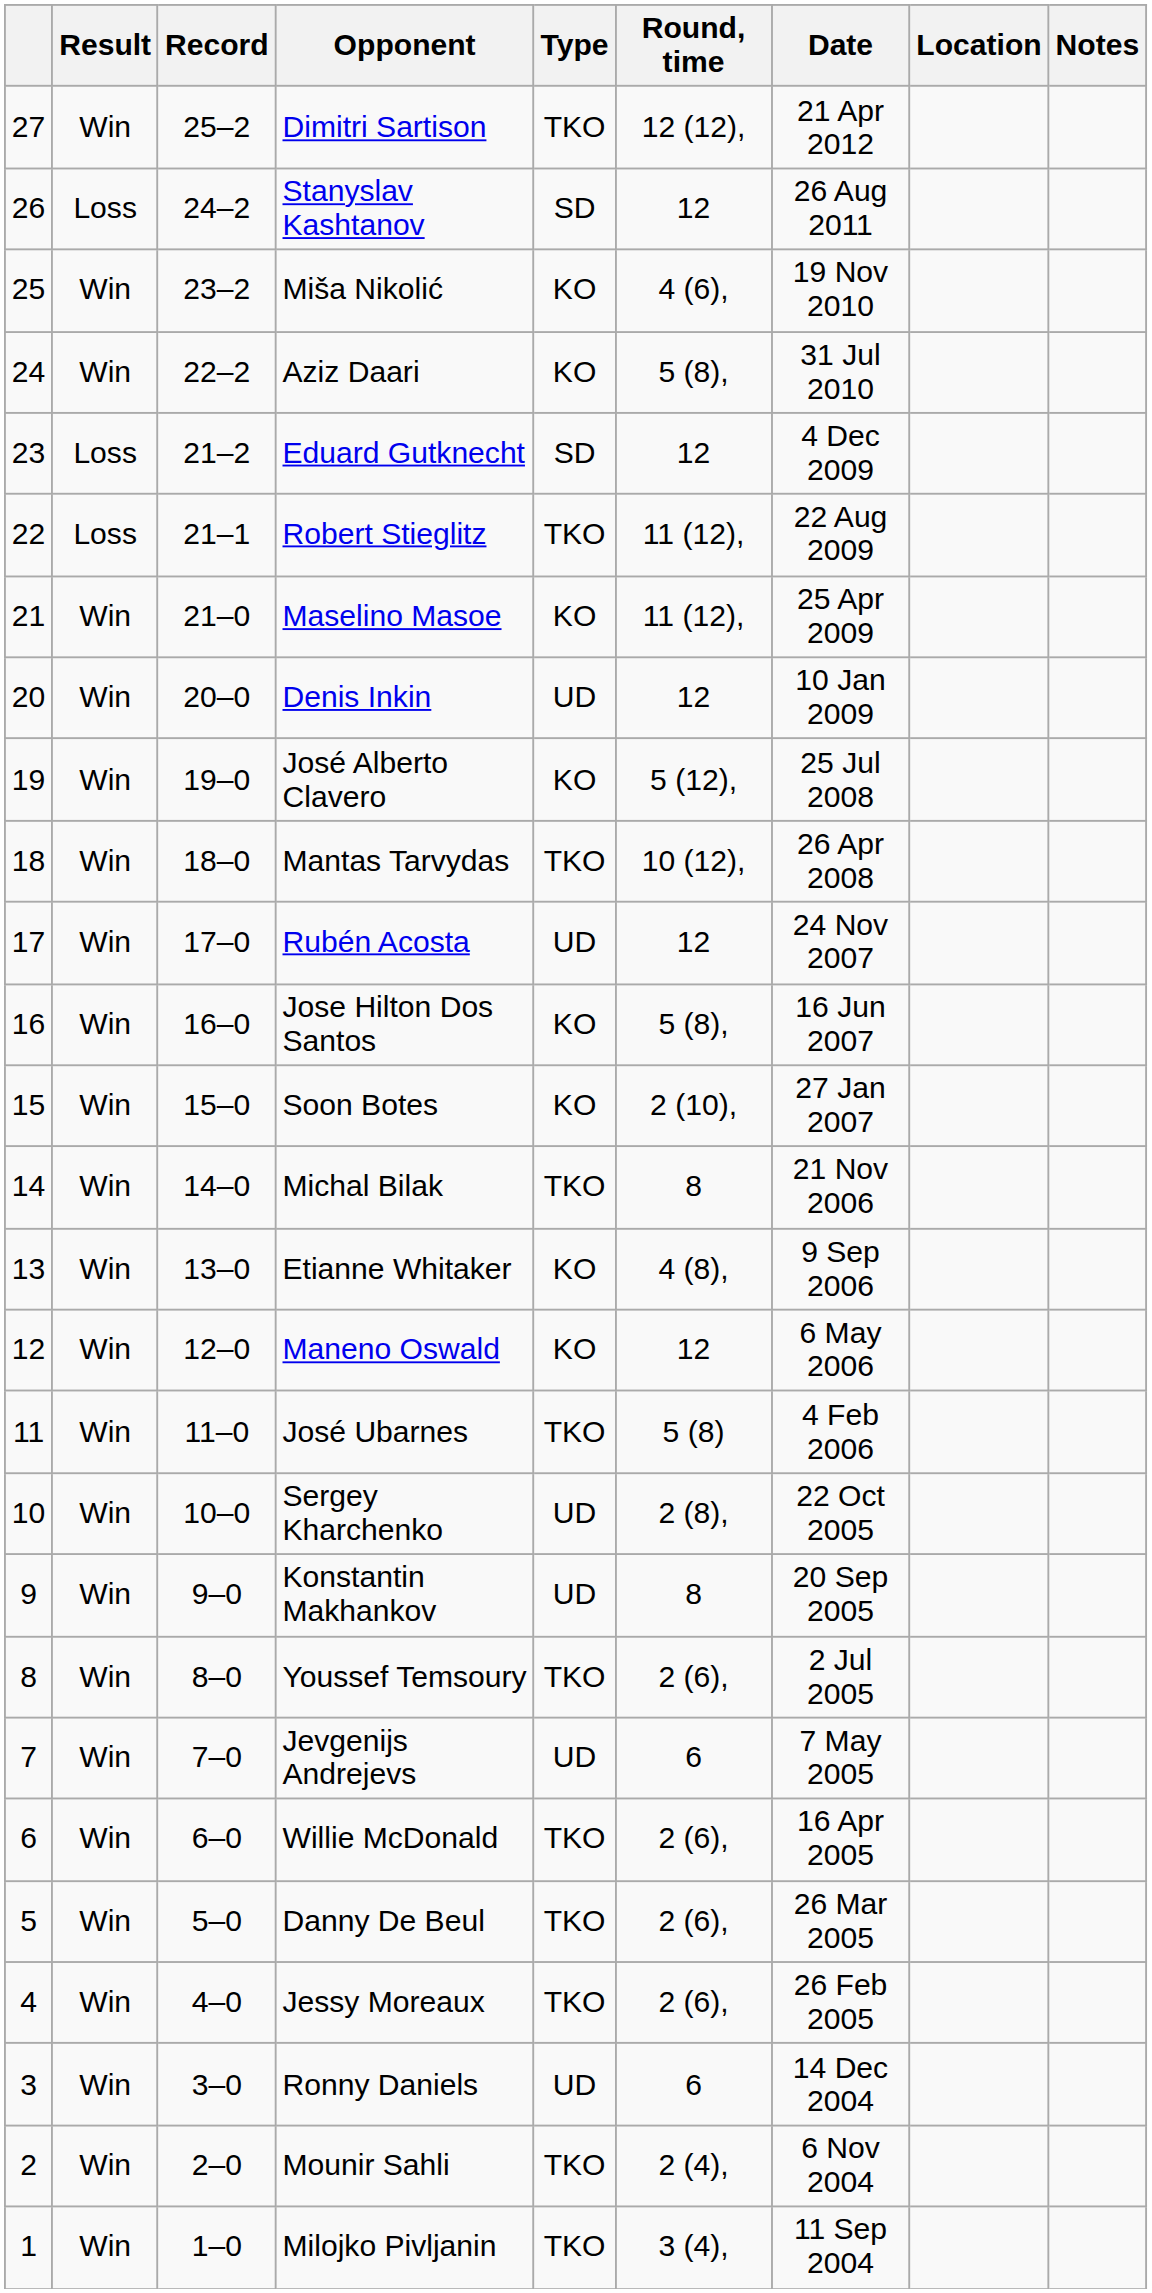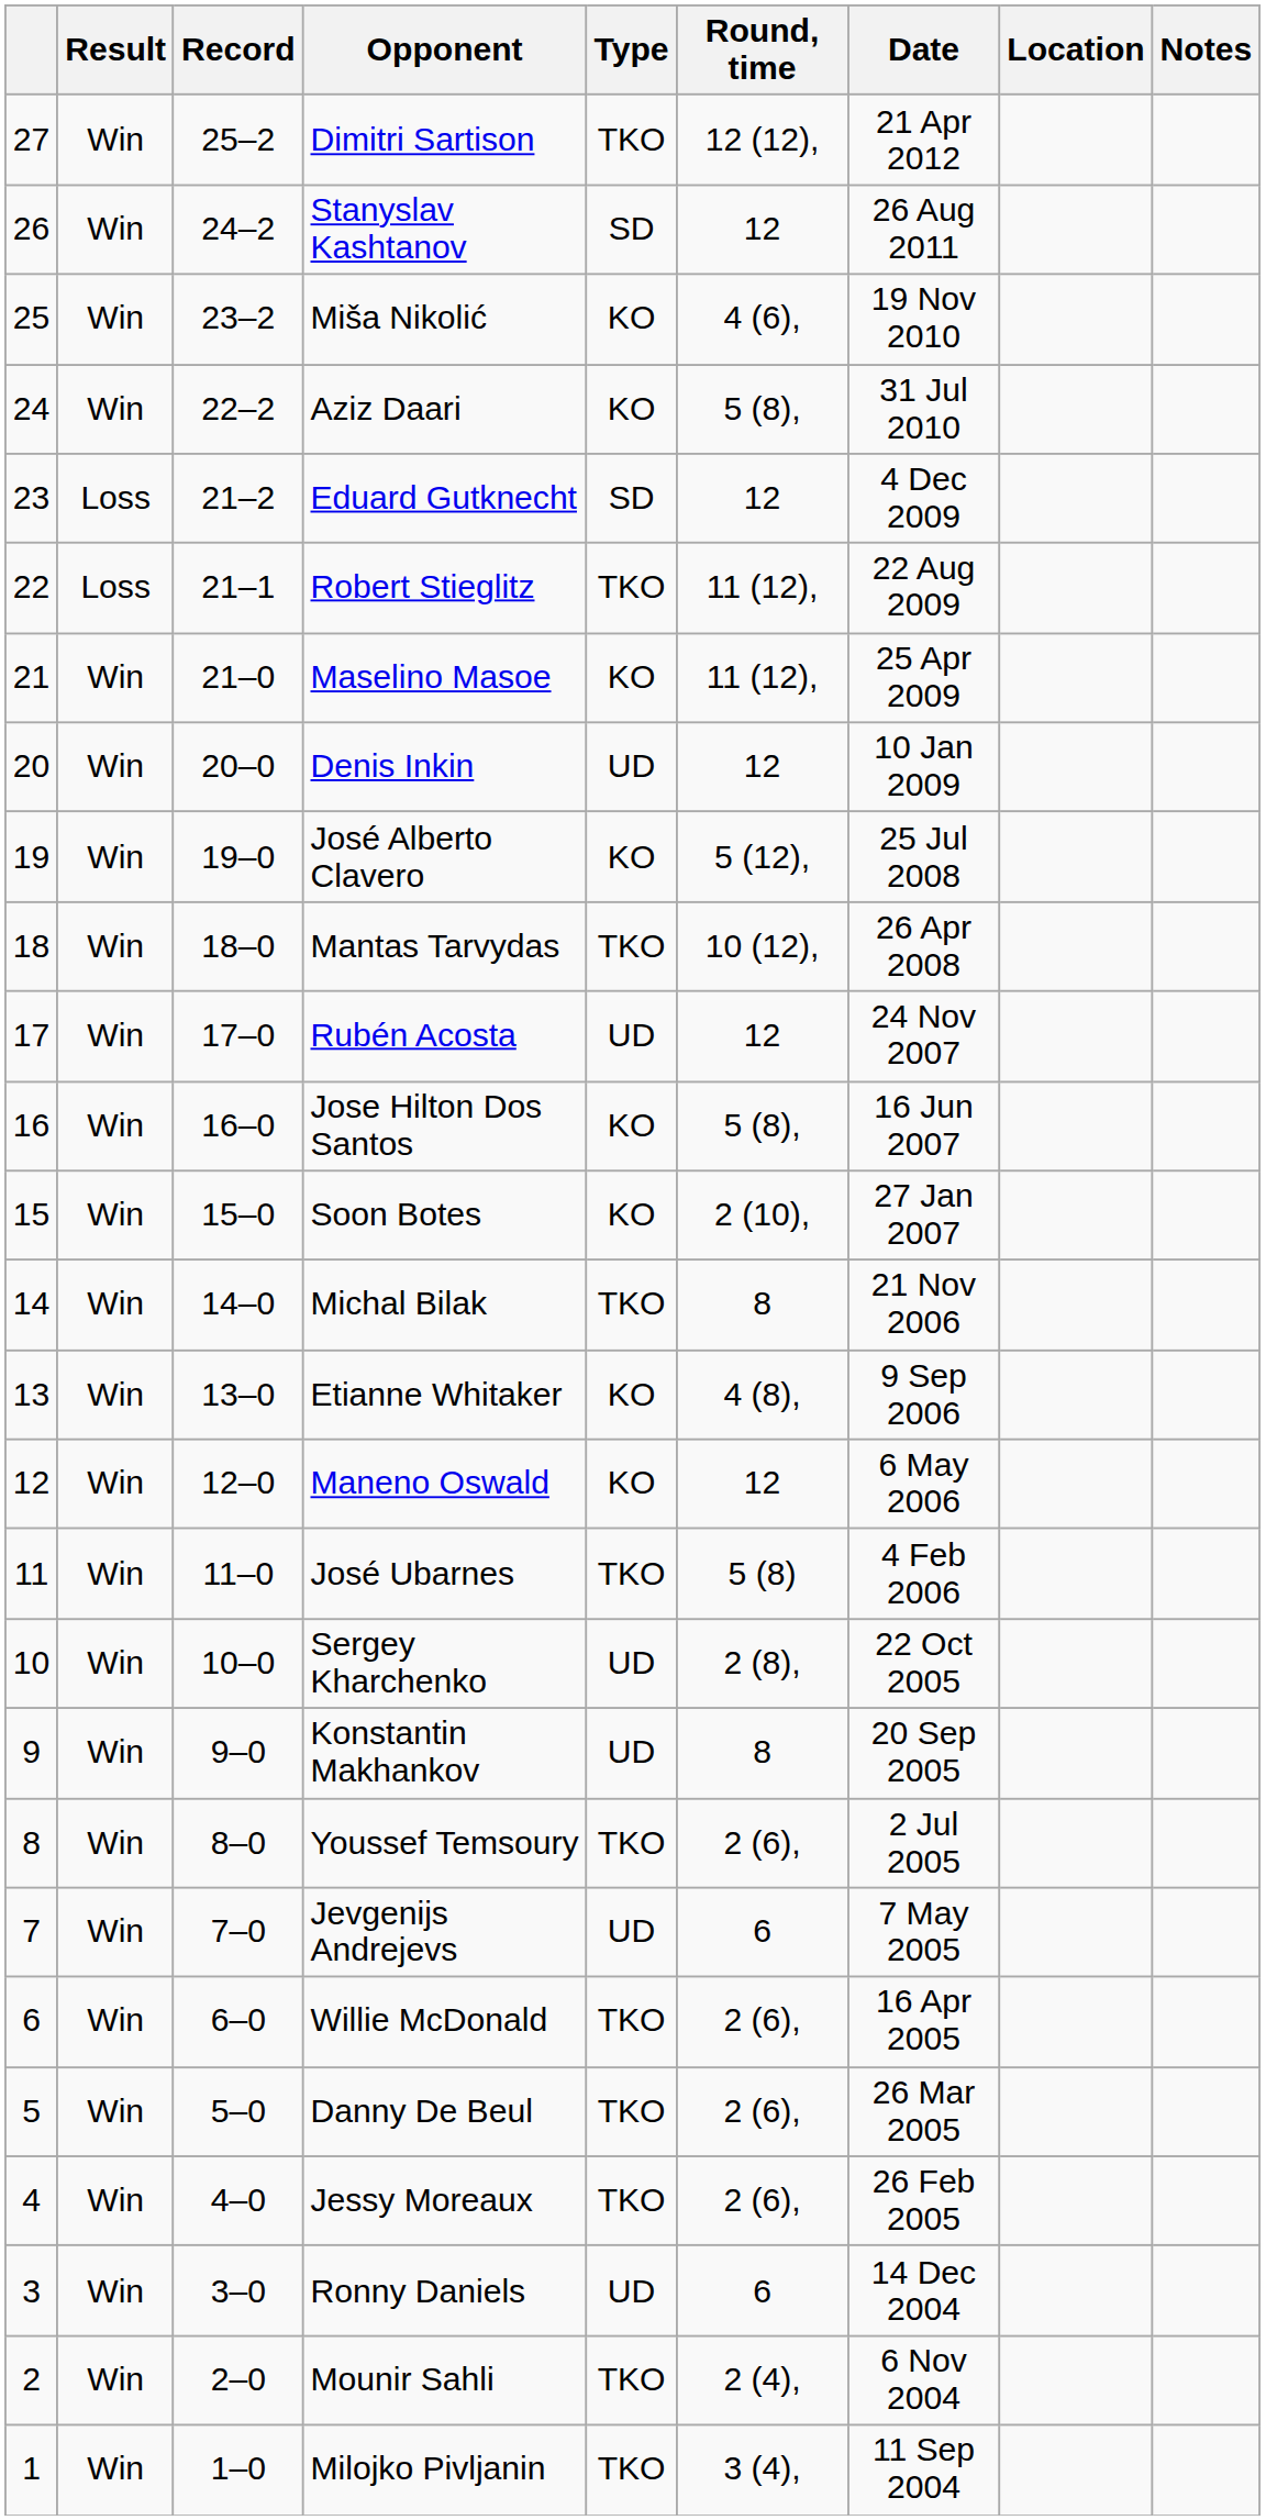Stanyslav Kashtanov | Result: Loss -> Win
